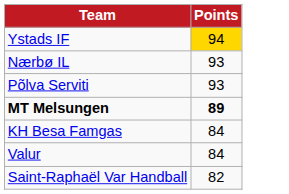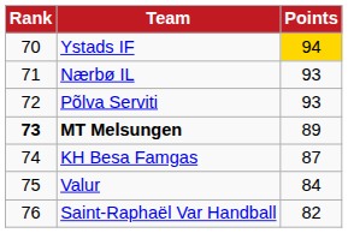+ column: Rank | 70 | 71 | 72 | 73 | 74 | 75 | 76
MT Melsungen | Points: bold -> normal
KH Besa Famgas | Points: 84 -> 87
